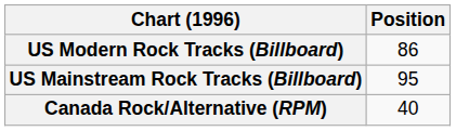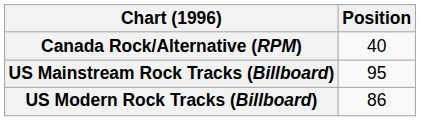rows swapped: Canada Rock/Alternative (RPM) <-> US Modern Rock Tracks (Billboard)
